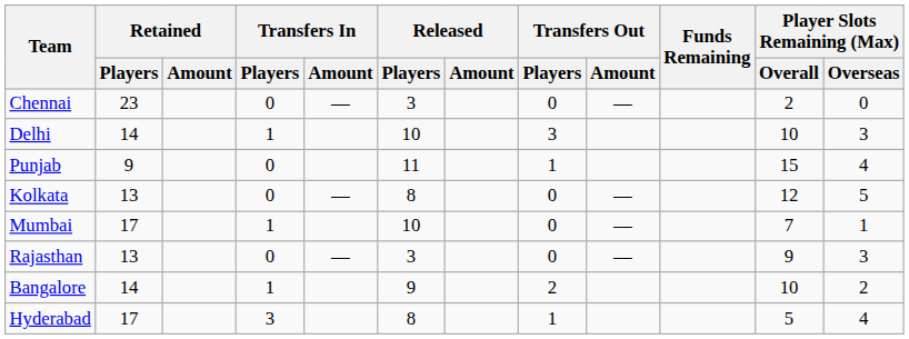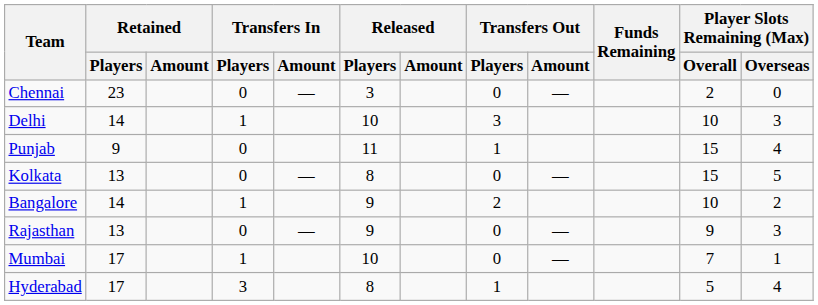Kolkata | Player Slots Remaining (Max) / Overall: 12 -> 15
rows swapped: Mumbai <-> Bangalore
Rajasthan | Released / Players: 3 -> 9
